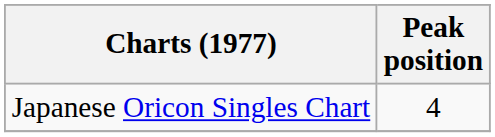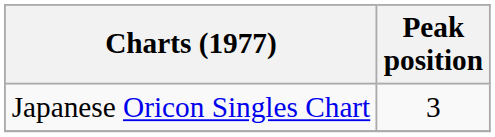Japanese Oricon Singles Chart | Peak position: 4 -> 3
